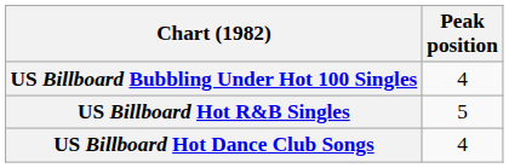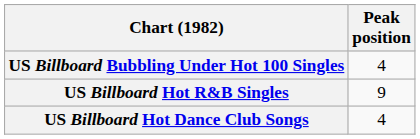US Billboard Hot R&B Singles | Peak position: 5 -> 9
